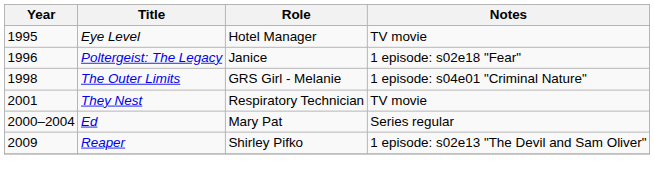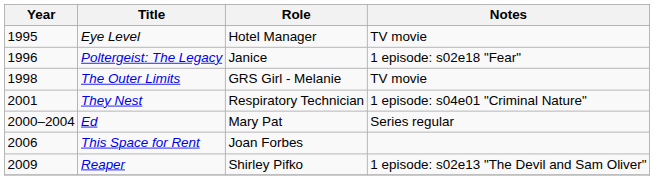The Outer Limits | Notes: 1 episode: s04e01 "Criminal Nature" -> TV movie
They Nest | Notes: TV movie -> 1 episode: s04e01 "Criminal Nature"
+ row: 2006 | This Space for Rent | Joan Forbes
